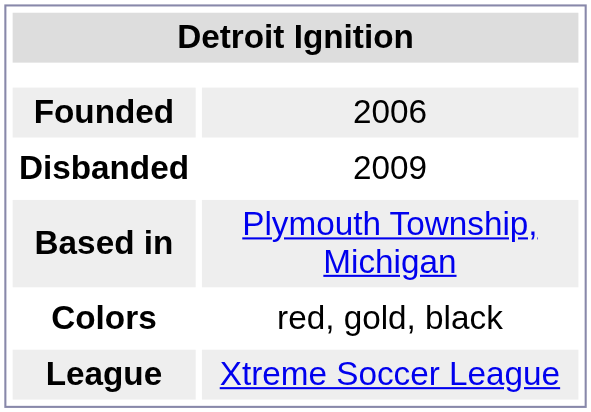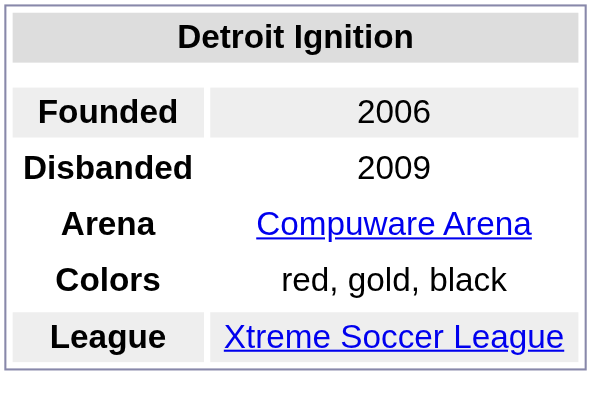+ row: Arena | Compuware Arena
- row: Based in | Plymouth Township, Michigan
